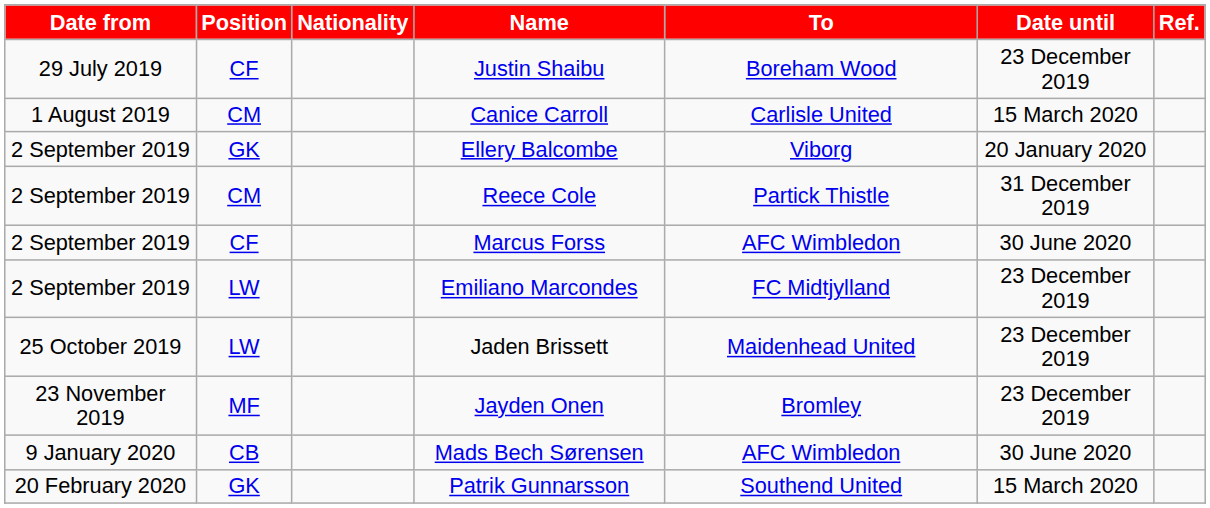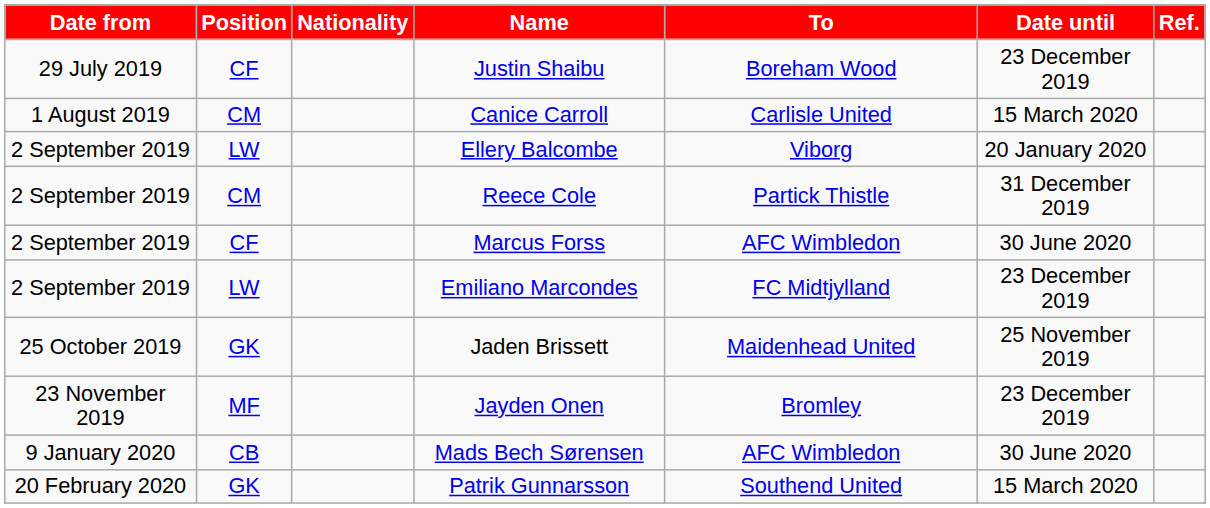Ellery Balcombe | Position: GK -> LW
Jaden Brissett | Position: LW -> GK
Jaden Brissett | Date until: 23 December 2019 -> 25 November 2019
